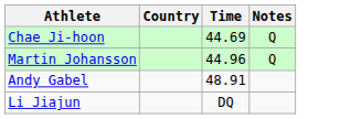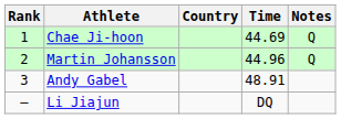+ column: Rank | 1 | 2 | 3 | –
